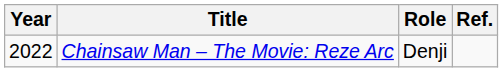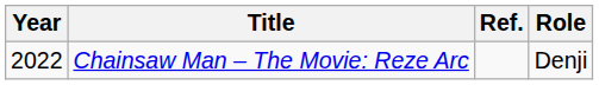columns swapped: Role <-> Ref.
